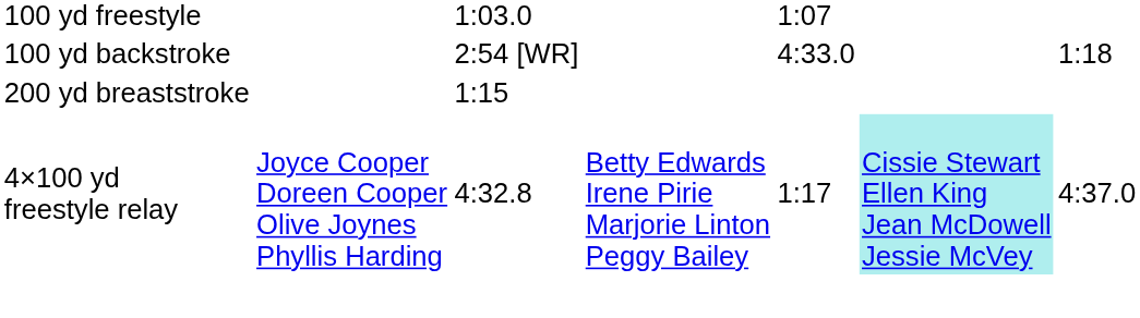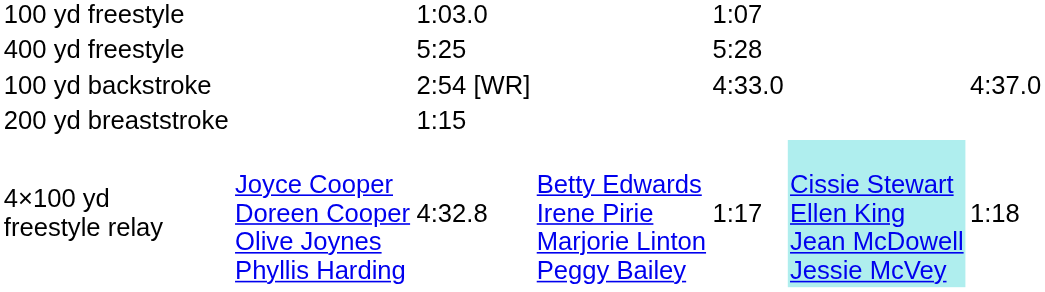+ row: 400 yd freestyle | 5:25 | 5:28
100 yd backstroke | column 7: 1:18 -> 4:37.0
4×100 yd freestyle relay | column 7: 4:37.0 -> 1:18
